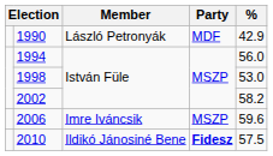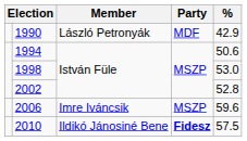1994 | %: 56.0 -> 50.6
2002 | %: 58.2 -> 52.8
